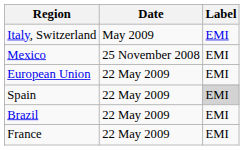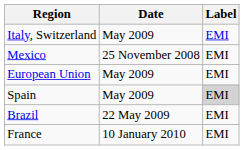European Union | Date: 22 May 2009 -> May 2009
Spain | Date: 22 May 2009 -> May 2009
France | Date: 22 May 2009 -> 10 January 2010
